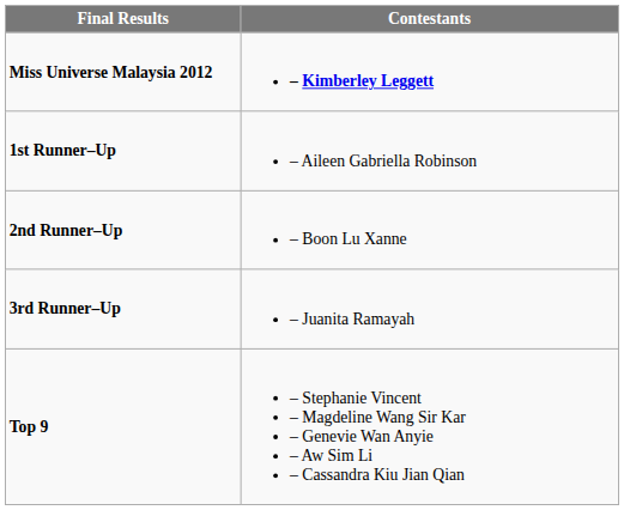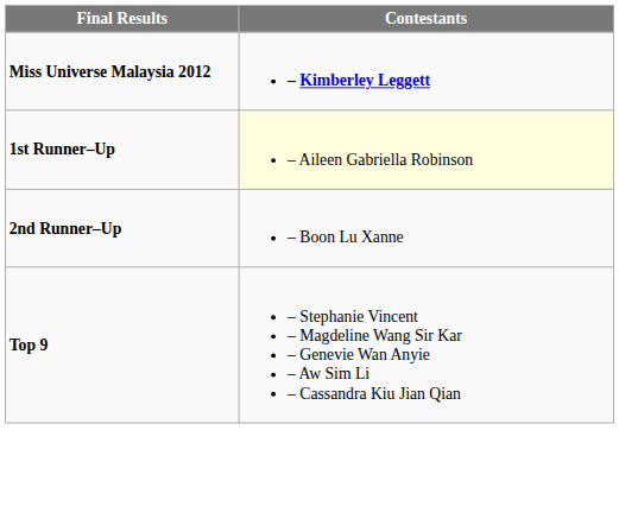1st Runner–Up | Contestants: no background -> lightyellow background
- row: 3rd Runner–Up | – Juanita Ramayah
